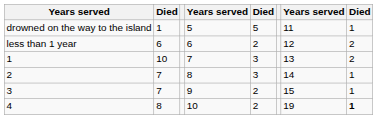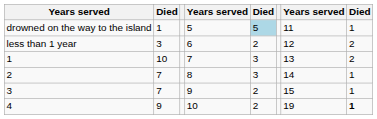drowned on the way to the island | column 5: no background -> lightblue background
less than 1 year | column 2: 6 -> 3
4 | column 2: 8 -> 9
